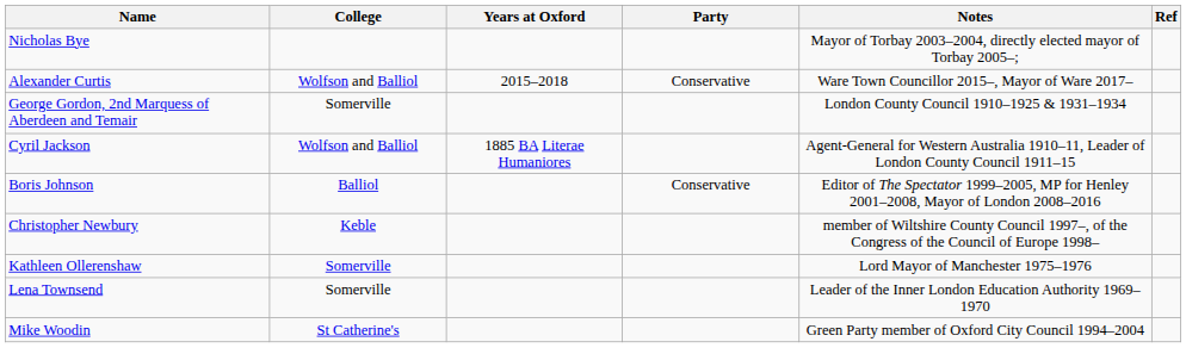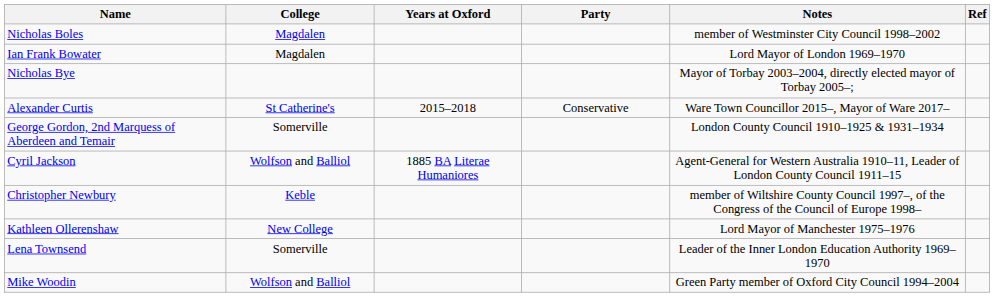+ row: Nicholas Boles | Magdalen | member of Westminster City Council 1998–2002
+ row: Ian Frank Bowater | Magdalen | Lord Mayor of London 1969–1970
Alexander Curtis | College: Wolfson and Balliol -> St Catherine's
- row: Boris Johnson | Balliol | Conservative | Editor of The Spectator 1999–2005, MP for Henley 2001–2008, Mayor of London 2008–2016
Kathleen Ollerenshaw | College: Somerville -> New College
Mike Woodin | College: St Catherine's -> Wolfson and Balliol
